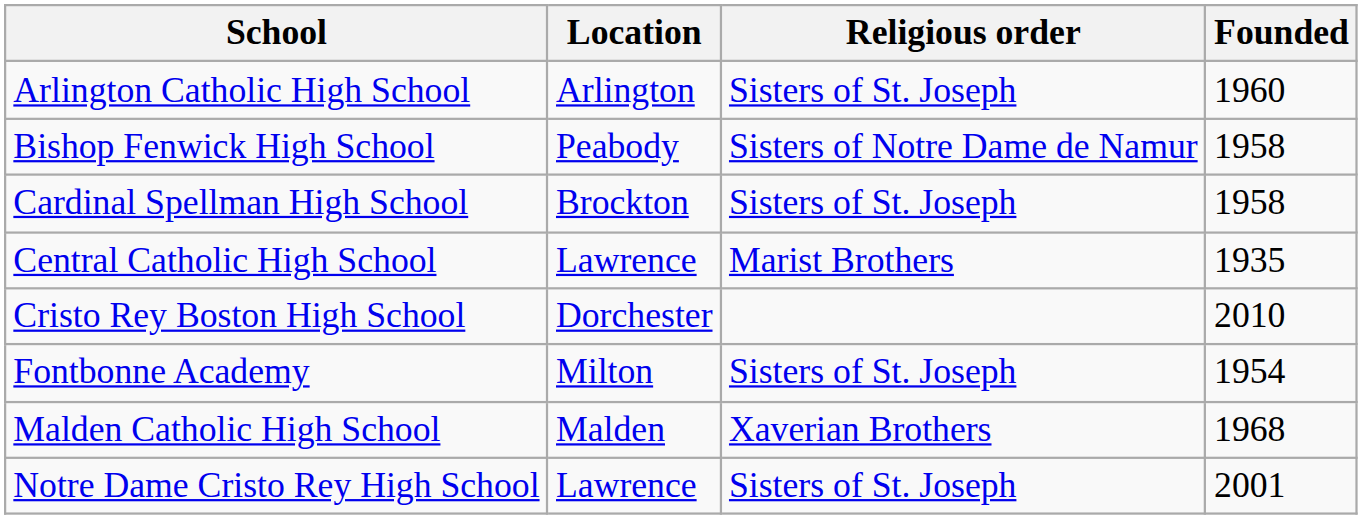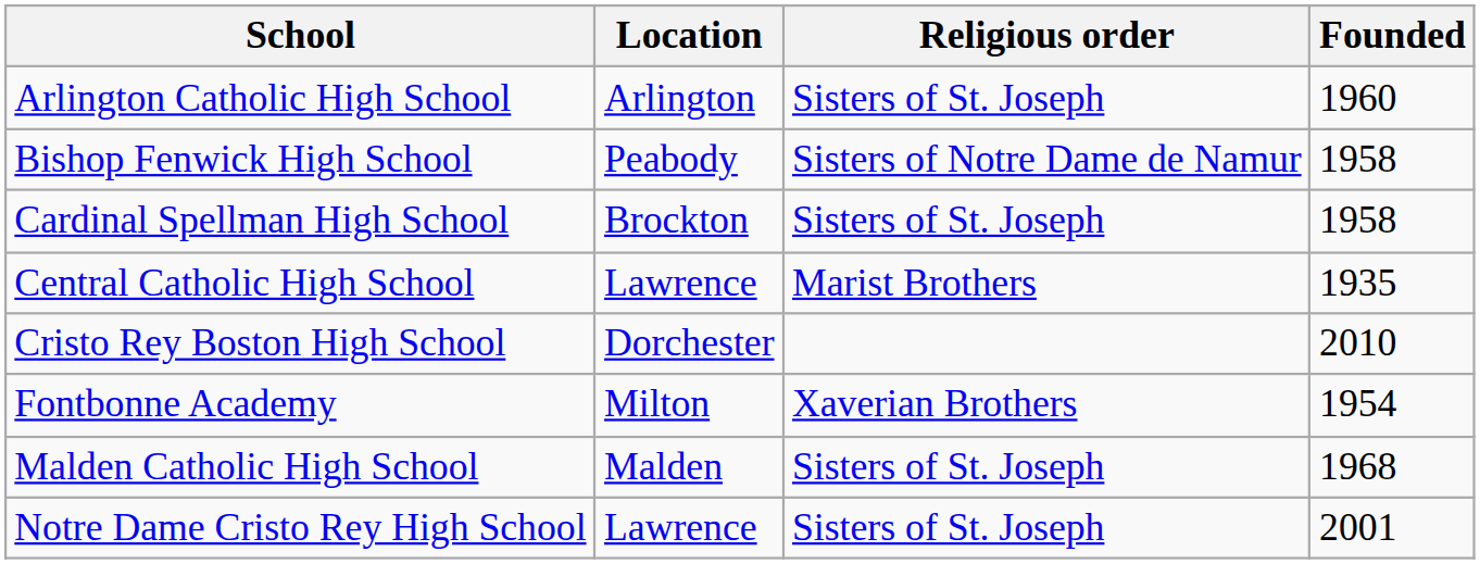Fontbonne Academy | Religious order: Sisters of St. Joseph -> Xaverian Brothers
Malden Catholic High School | Religious order: Xaverian Brothers -> Sisters of St. Joseph
